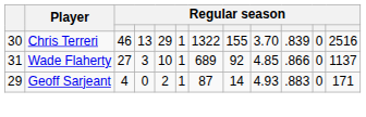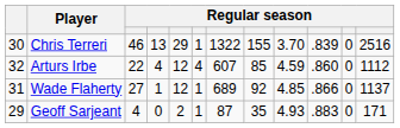+ row: 32 | Arturs Irbe | 22 | 4 | 12 | 4 | 607 | 85 | 4.59 | .860 | 0 | 1112
Wade Flaherty | column 4: 3 -> 1
Wade Flaherty | column 5: 10 -> 12
Geoff Sarjeant | column 8: 14 -> 35
